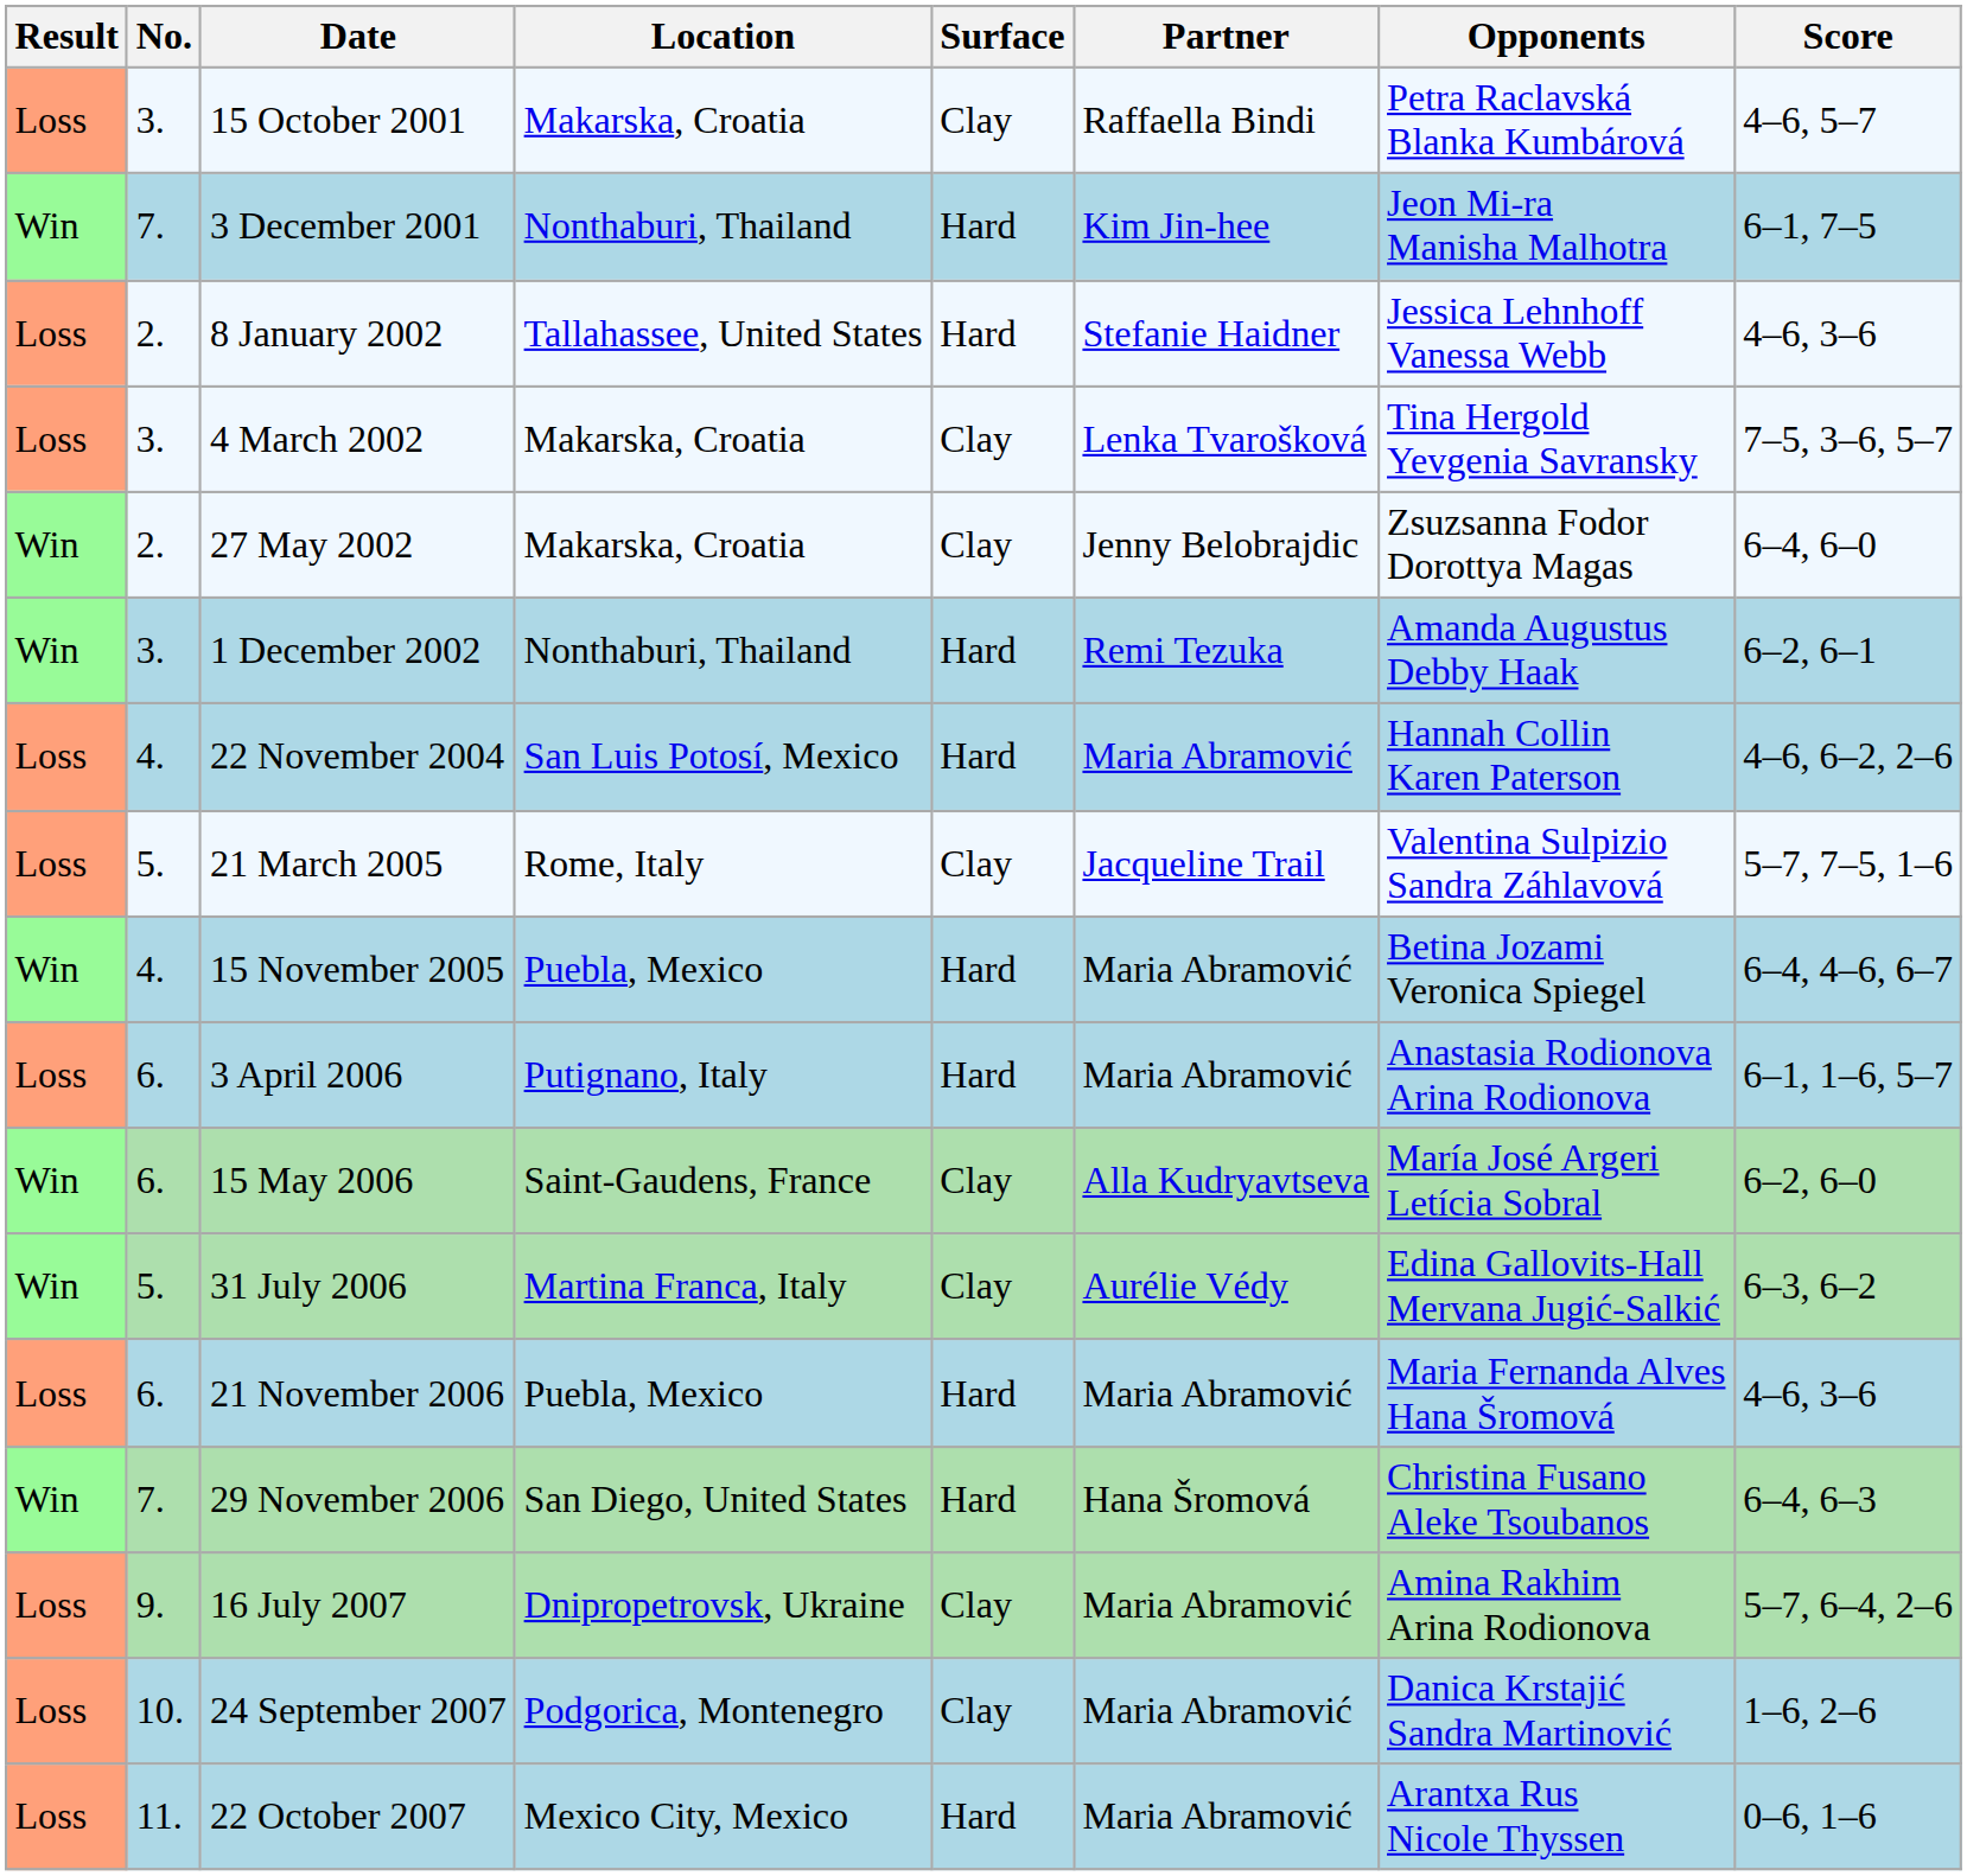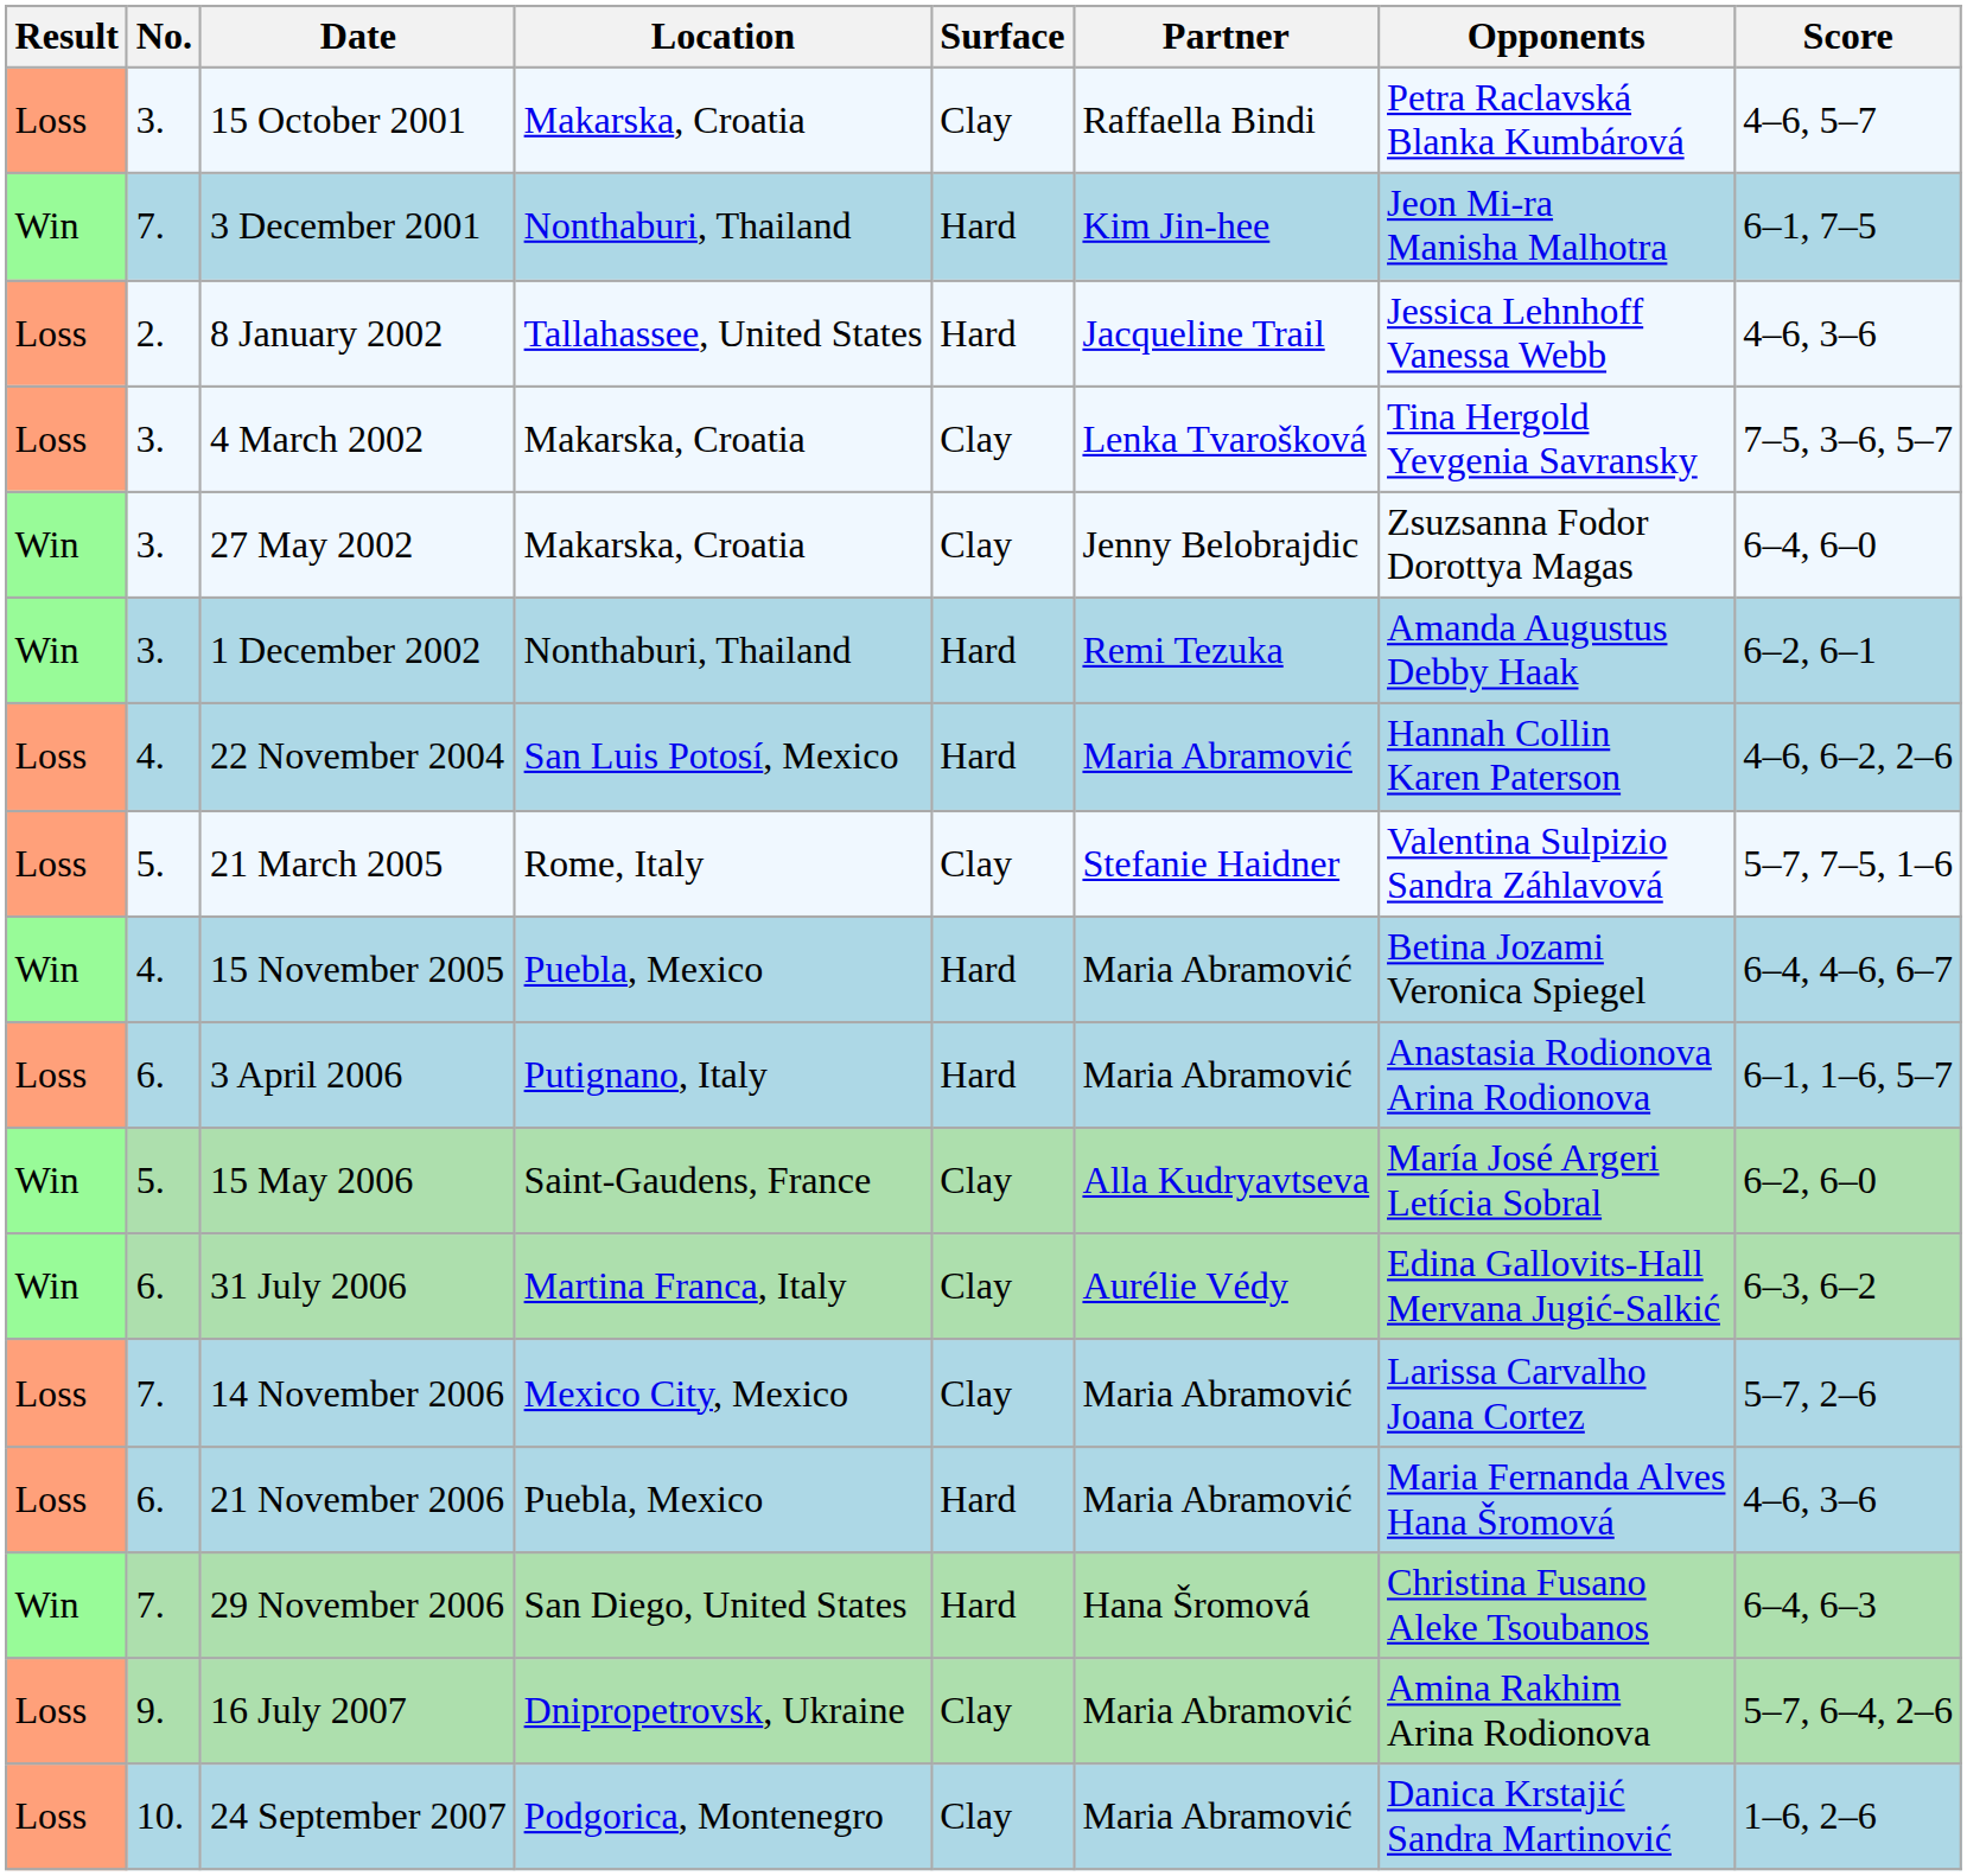8 January 2002 | Partner: Stefanie Haidner -> Jacqueline Trail
27 May 2002 | No.: 2. -> 3.
21 March 2005 | Partner: Jacqueline Trail -> Stefanie Haidner
15 May 2006 | No.: 6. -> 5.
31 July 2006 | No.: 5. -> 6.
+ row: Loss | 7. | 14 November 2006 | Mexico City, Mexico | Clay | Maria Abramović | Larissa Carvalho Joana Cortez | 5–7, 2–6
- row: Loss | 11. | 22 October 2007 | Mexico City, Mexico | Hard | Maria Abramović | Arantxa Rus Nicole Thyssen | 0–6, 1–6
